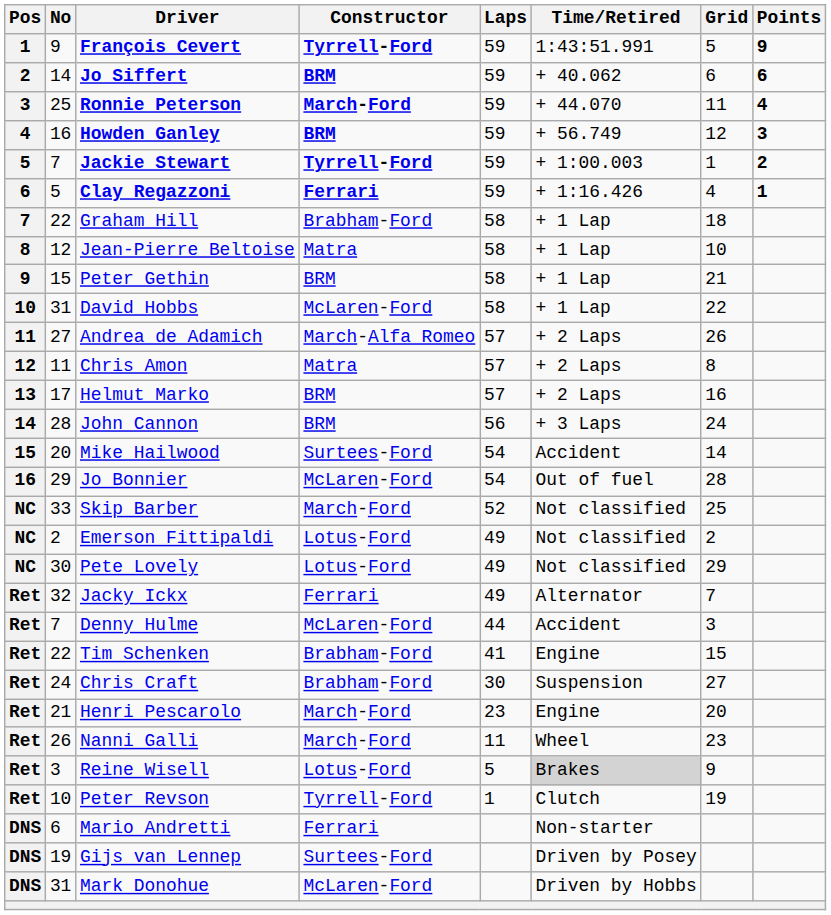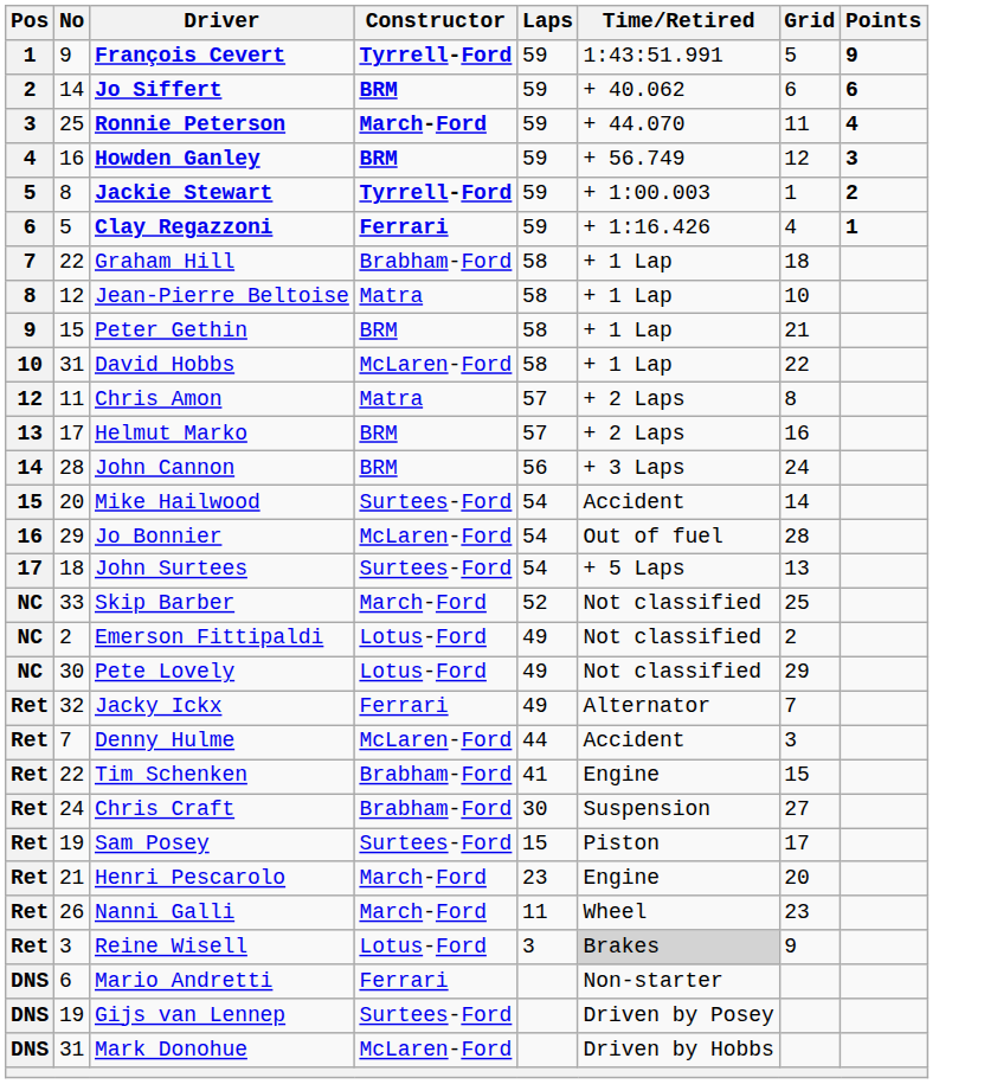Jackie Stewart | No: 7 -> 8
- row: 11 | 27 | Andrea de Adamich | March-Alfa Romeo | 57 | + 2 Laps | 26
+ row: 17 | 18 | John Surtees | Surtees-Ford | 54 | + 5 Laps | 13
+ row: Ret | 19 | Sam Posey | Surtees-Ford | 15 | Piston | 17
Reine Wisell | Laps: 5 -> 3
- row: Ret | 10 | Peter Revson | Tyrrell-Ford | 1 | Clutch | 19
